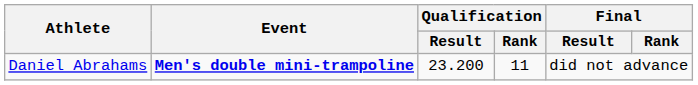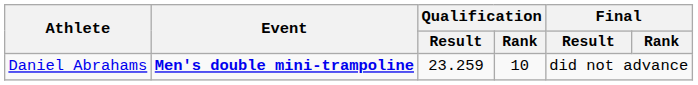Daniel Abrahams | Qualification / Result: 23.200 -> 23.259
Daniel Abrahams | Qualification / Rank: 11 -> 10
